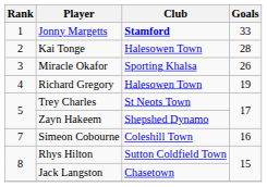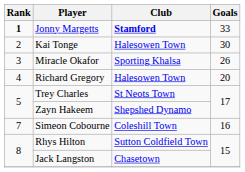Jonny Margetts | Rank: normal -> bold
Kai Tonge | Goals: 28 -> 30
Richard Gregory | Goals: 19 -> 20
